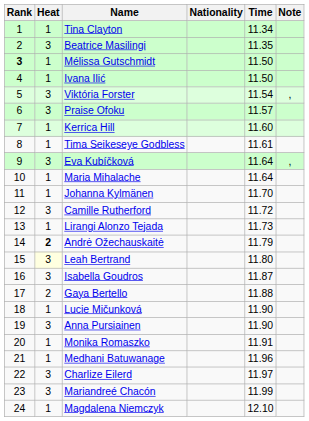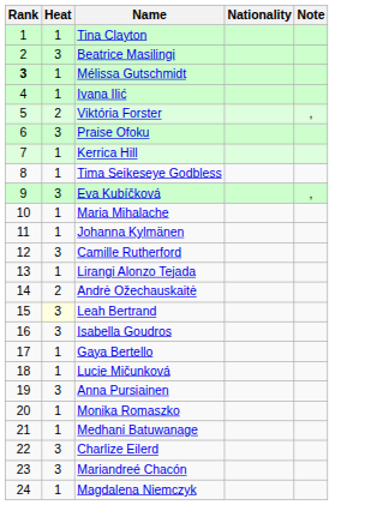- column: Time | 11.34 | 11.35 | 11.50 | 11.50 | 11.54 | 11.57 | 11.60 | 11.61 | 11.64 | 11.64 | 11.70 | 11.72 | 11.73 | 11.79 | 11.80 | 11.87 | 11.88 | 11.90 | 11.90 | 11.91 | 11.96 | 11.97 | 11.99 | 12.10
Viktória Forster | Heat: 3 -> 2
Andrė Ožechauskaitė | Heat: bold -> normal
Gaya Bertello | Heat: 2 -> 1
